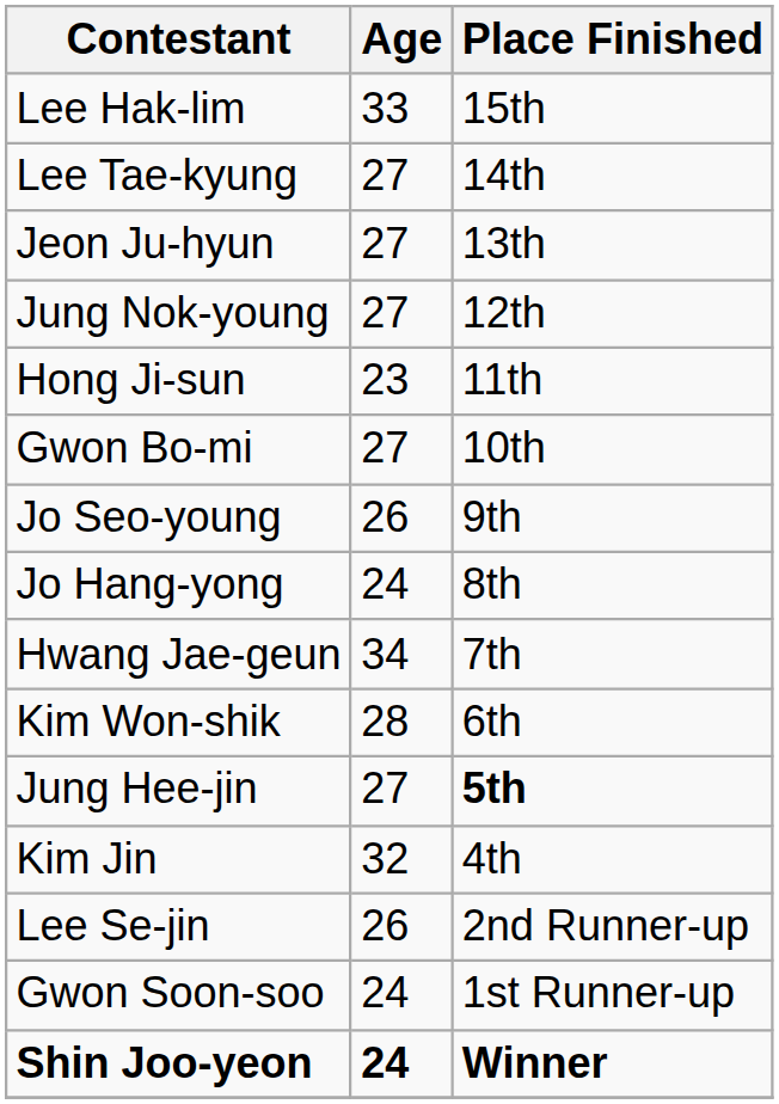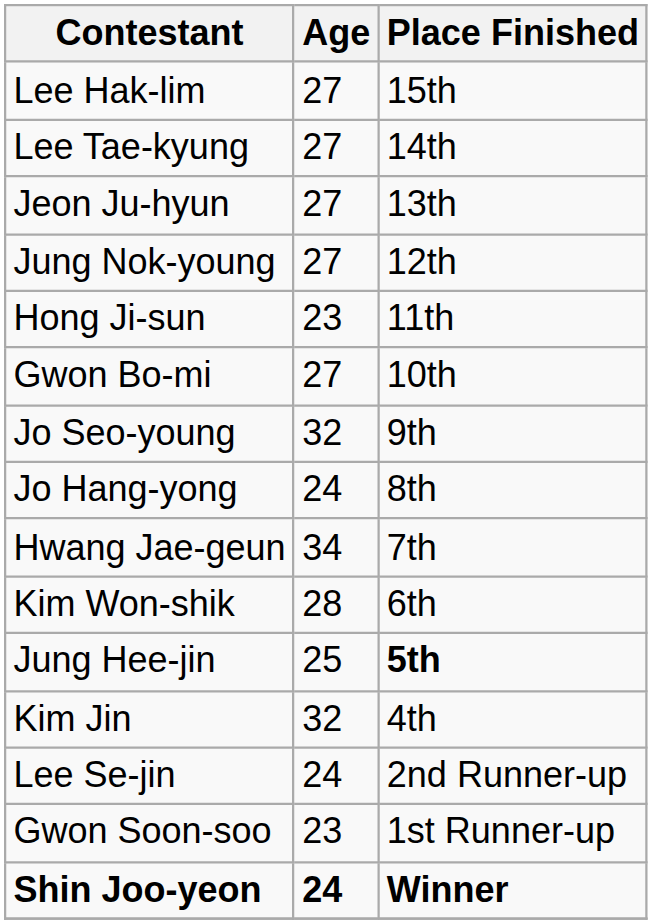Lee Hak-lim | Age: 33 -> 27
Jo Seo-young | Age: 26 -> 32
Jung Hee-jin | Age: 27 -> 25
Lee Se-jin | Age: 26 -> 24
Gwon Soon-soo | Age: 24 -> 23
